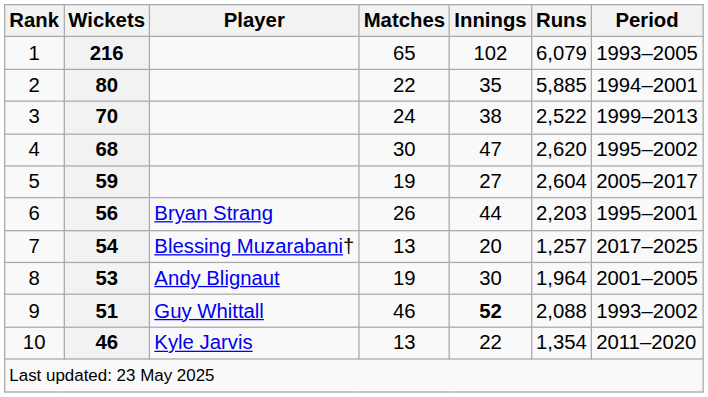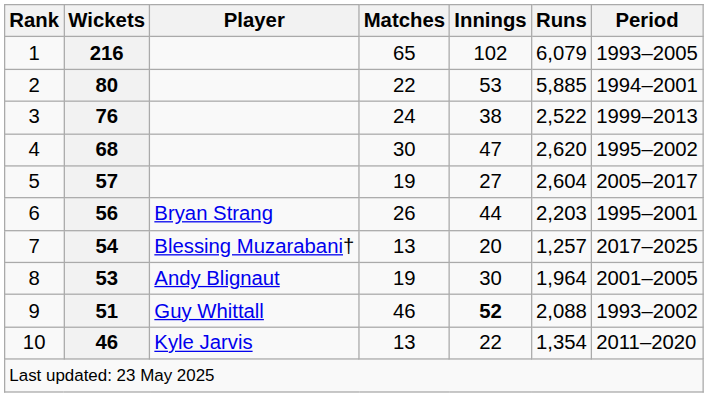2 | Innings: 35 -> 53
3 | Wickets: 70 -> 76
5 | Wickets: 59 -> 57
